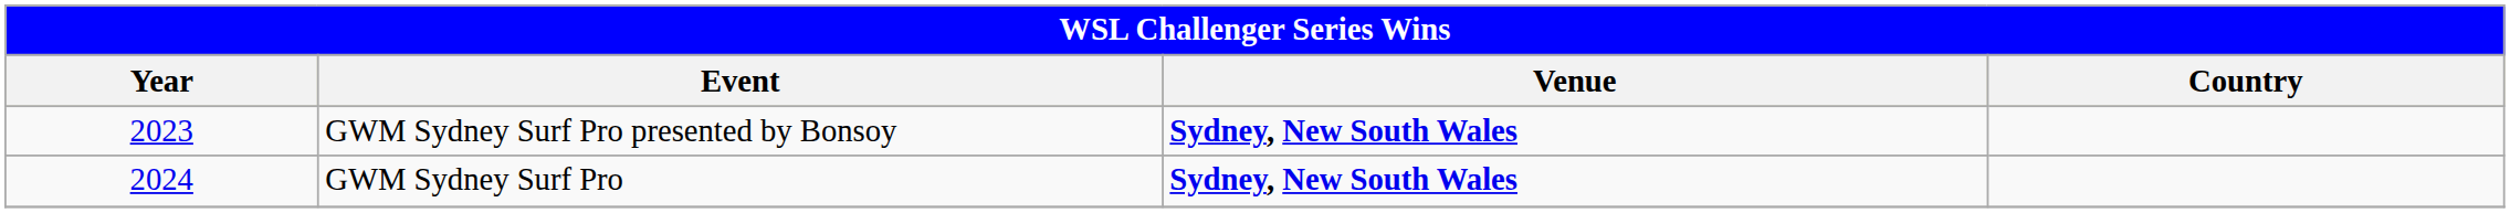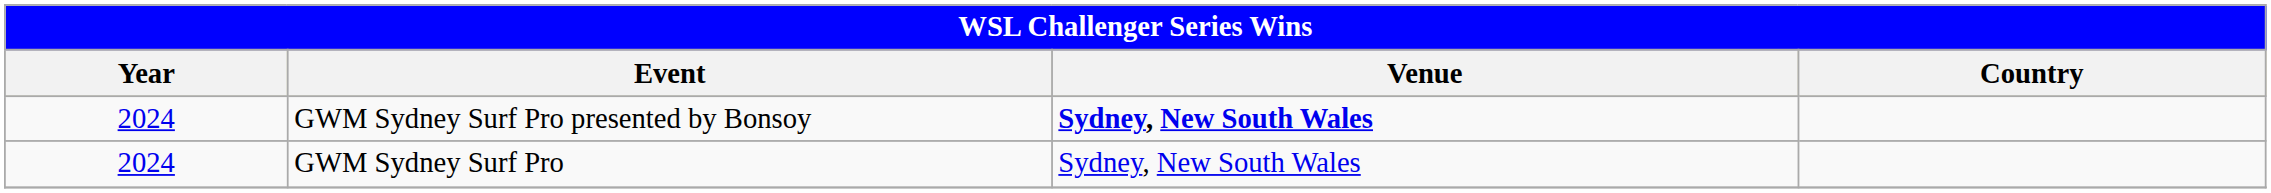GWM Sydney Surf Pro presented by Bonsoy | Year: 2023 -> 2024
GWM Sydney Surf Pro | Venue: bold -> normal
